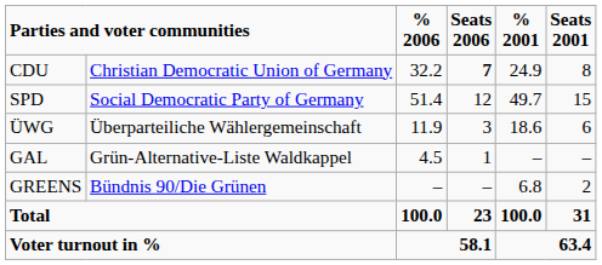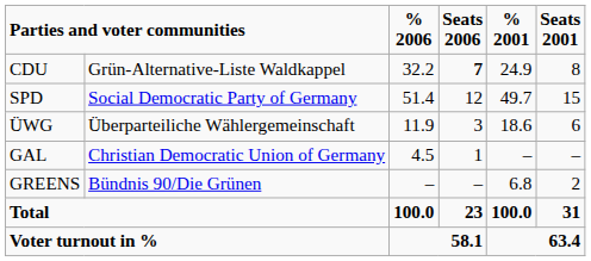CDU | column 2: Christian Democratic Union of Germany -> Grün-Alternative-Liste Waldkappel
GAL | column 2: Grün-Alternative-Liste Waldkappel -> Christian Democratic Union of Germany
